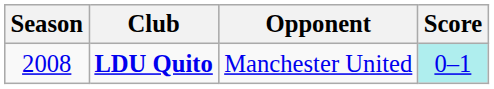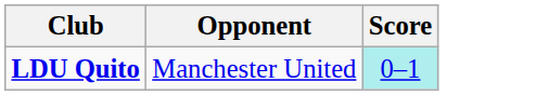- column: Season | 2008
